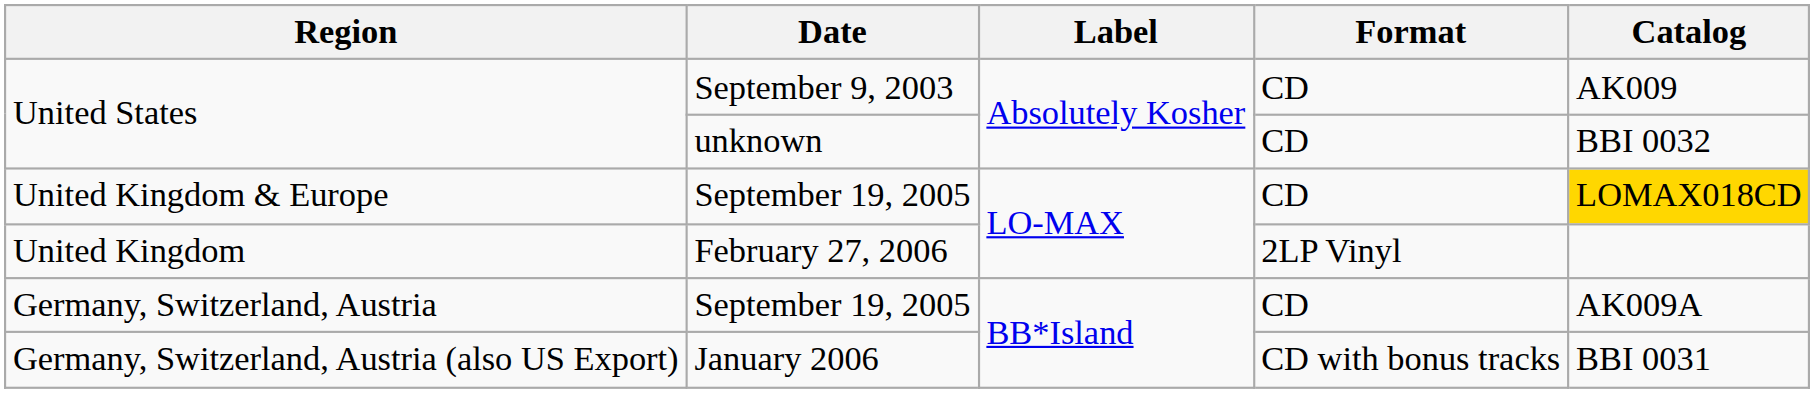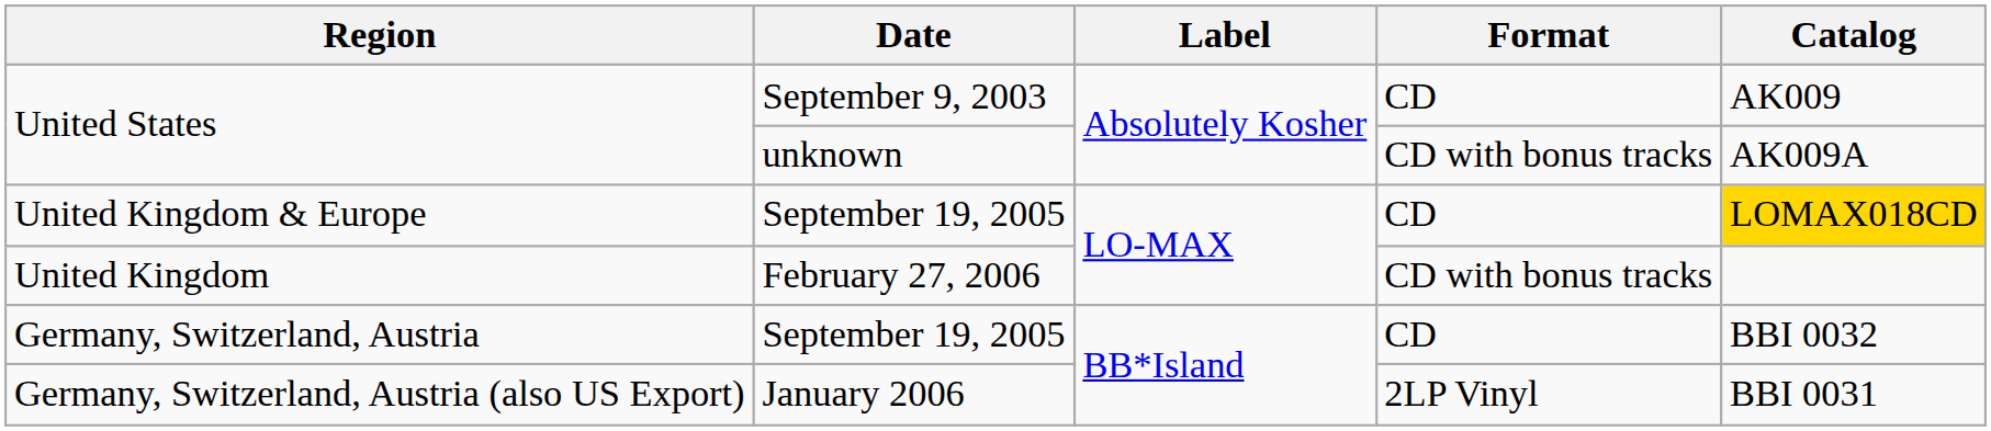United States / unknown | Format: CD -> CD with bonus tracks
United States / unknown | Catalog: BBI 0032 -> AK009A
United Kingdom | Format: 2LP Vinyl -> CD with bonus tracks
Germany, Switzerland, Austria | Catalog: AK009A -> BBI 0032
Germany, Switzerland, Austria (also US Export) | Format: CD with bonus tracks -> 2LP Vinyl
